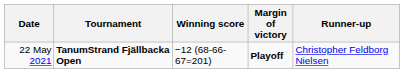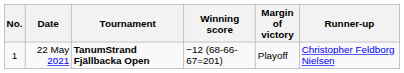+ column: No. | 1
22 May 2021 | Margin of victory: bold -> normal
